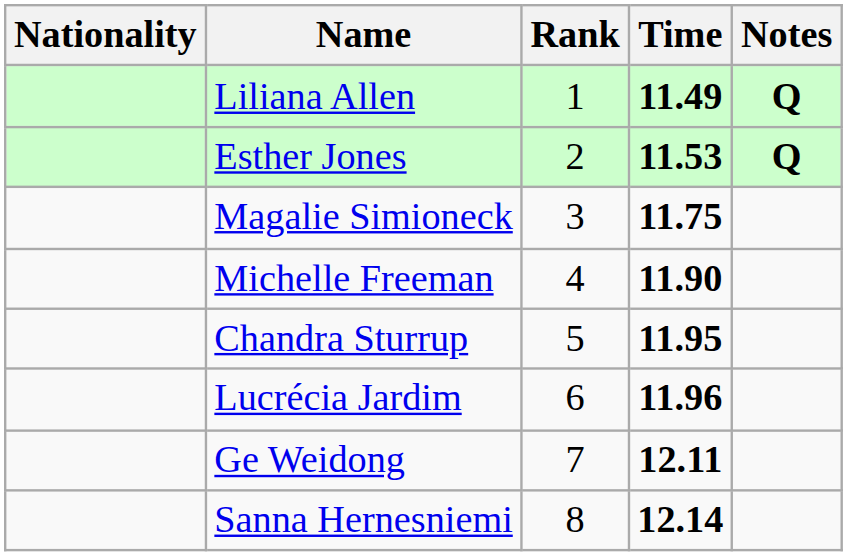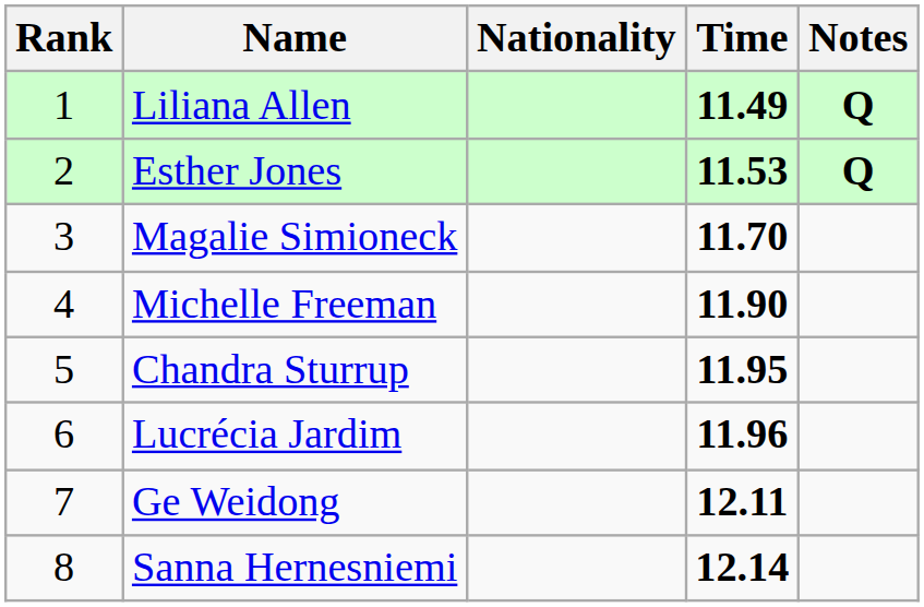columns swapped: Rank <-> Nationality
Magalie Simioneck | Time: 11.75 -> 11.70
